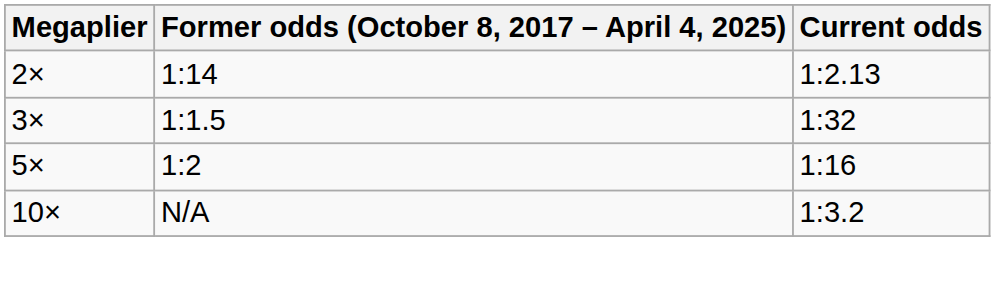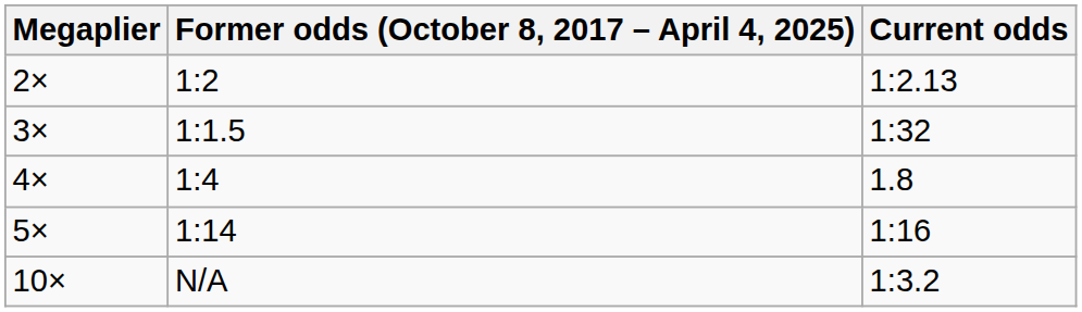2× | Former odds (October 8, 2017 – April 4, 2025): 1:14 -> 1:2
+ row: 4× | 1:4 | 1.8
5× | Former odds (October 8, 2017 – April 4, 2025): 1:2 -> 1:14
